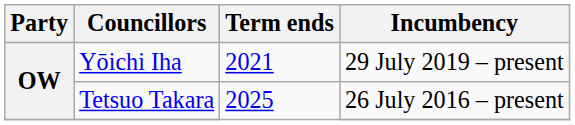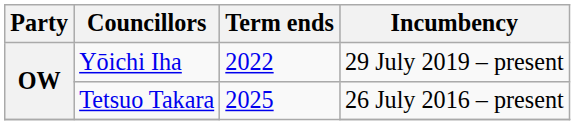Yōichi Iha | Term ends: 2021 -> 2022
